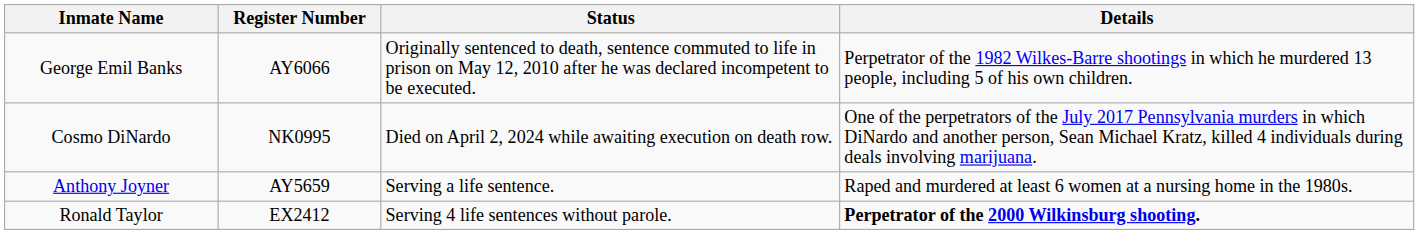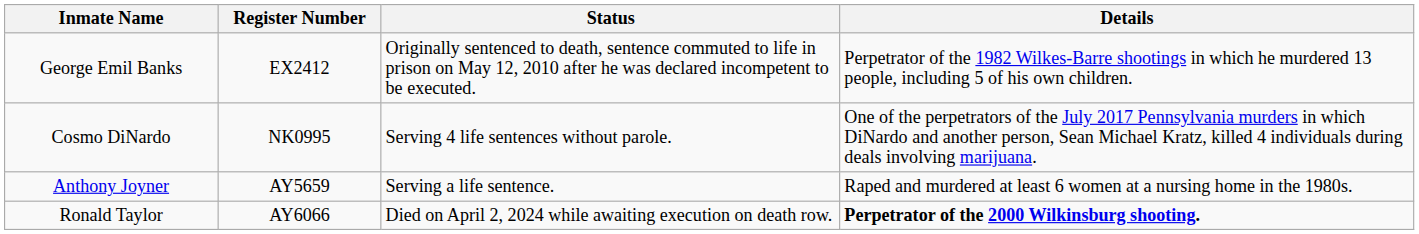George Emil Banks | Register Number: AY6066 -> EX2412
Cosmo DiNardo | Status: Died on April 2, 2024 while awaiting execution on death row. -> Serving 4 life sentences without parole.
Ronald Taylor | Register Number: EX2412 -> AY6066
Ronald Taylor | Status: Serving 4 life sentences without parole. -> Died on April 2, 2024 while awaiting execution on death row.
